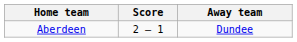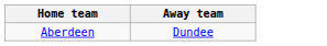- column: Score | 2 – 1
